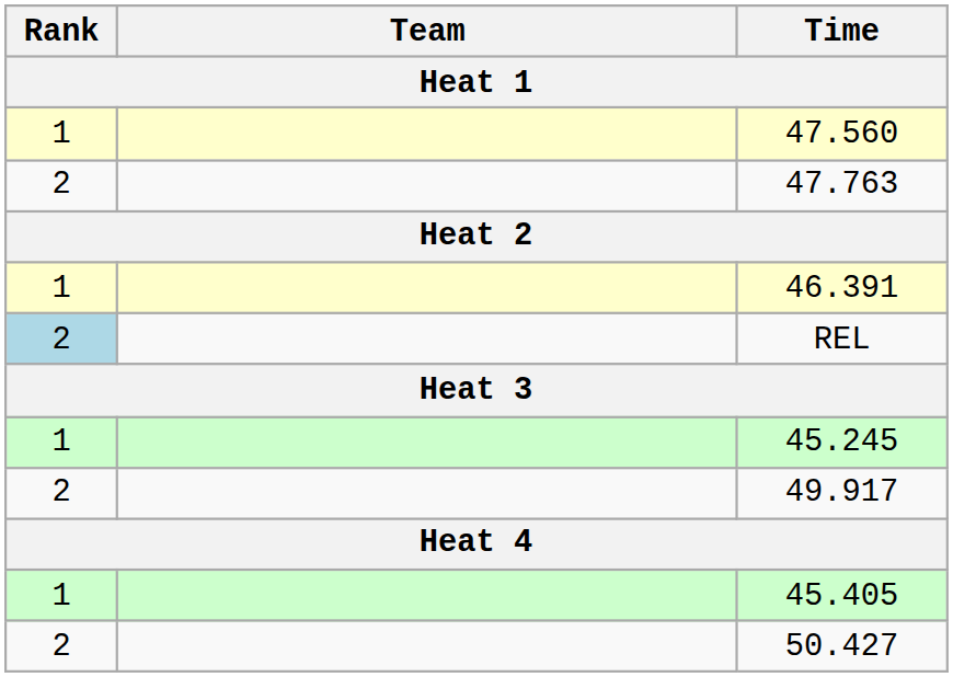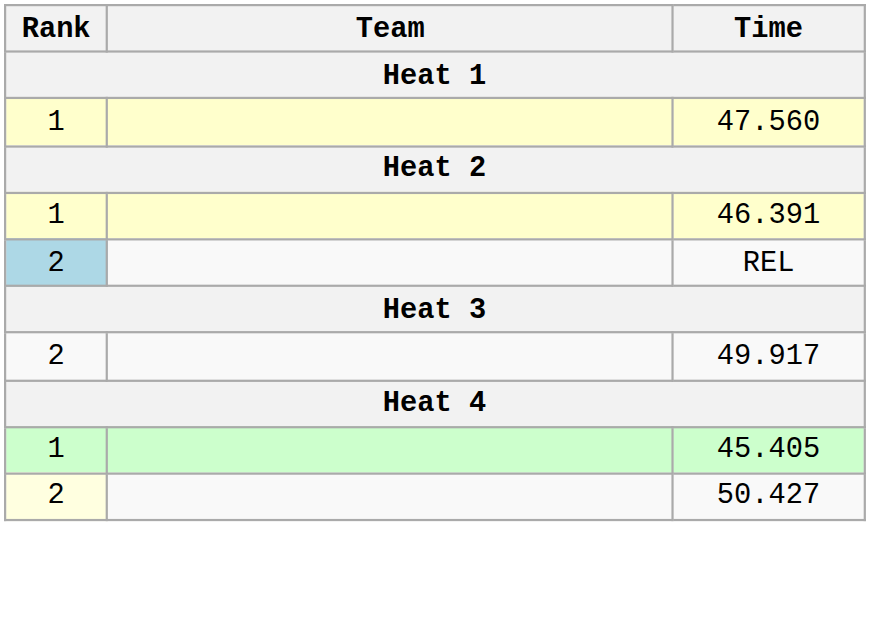- row: 2 | 47.763
- row: 1 | 45.245
50.427 | Rank: no background -> lightyellow background
